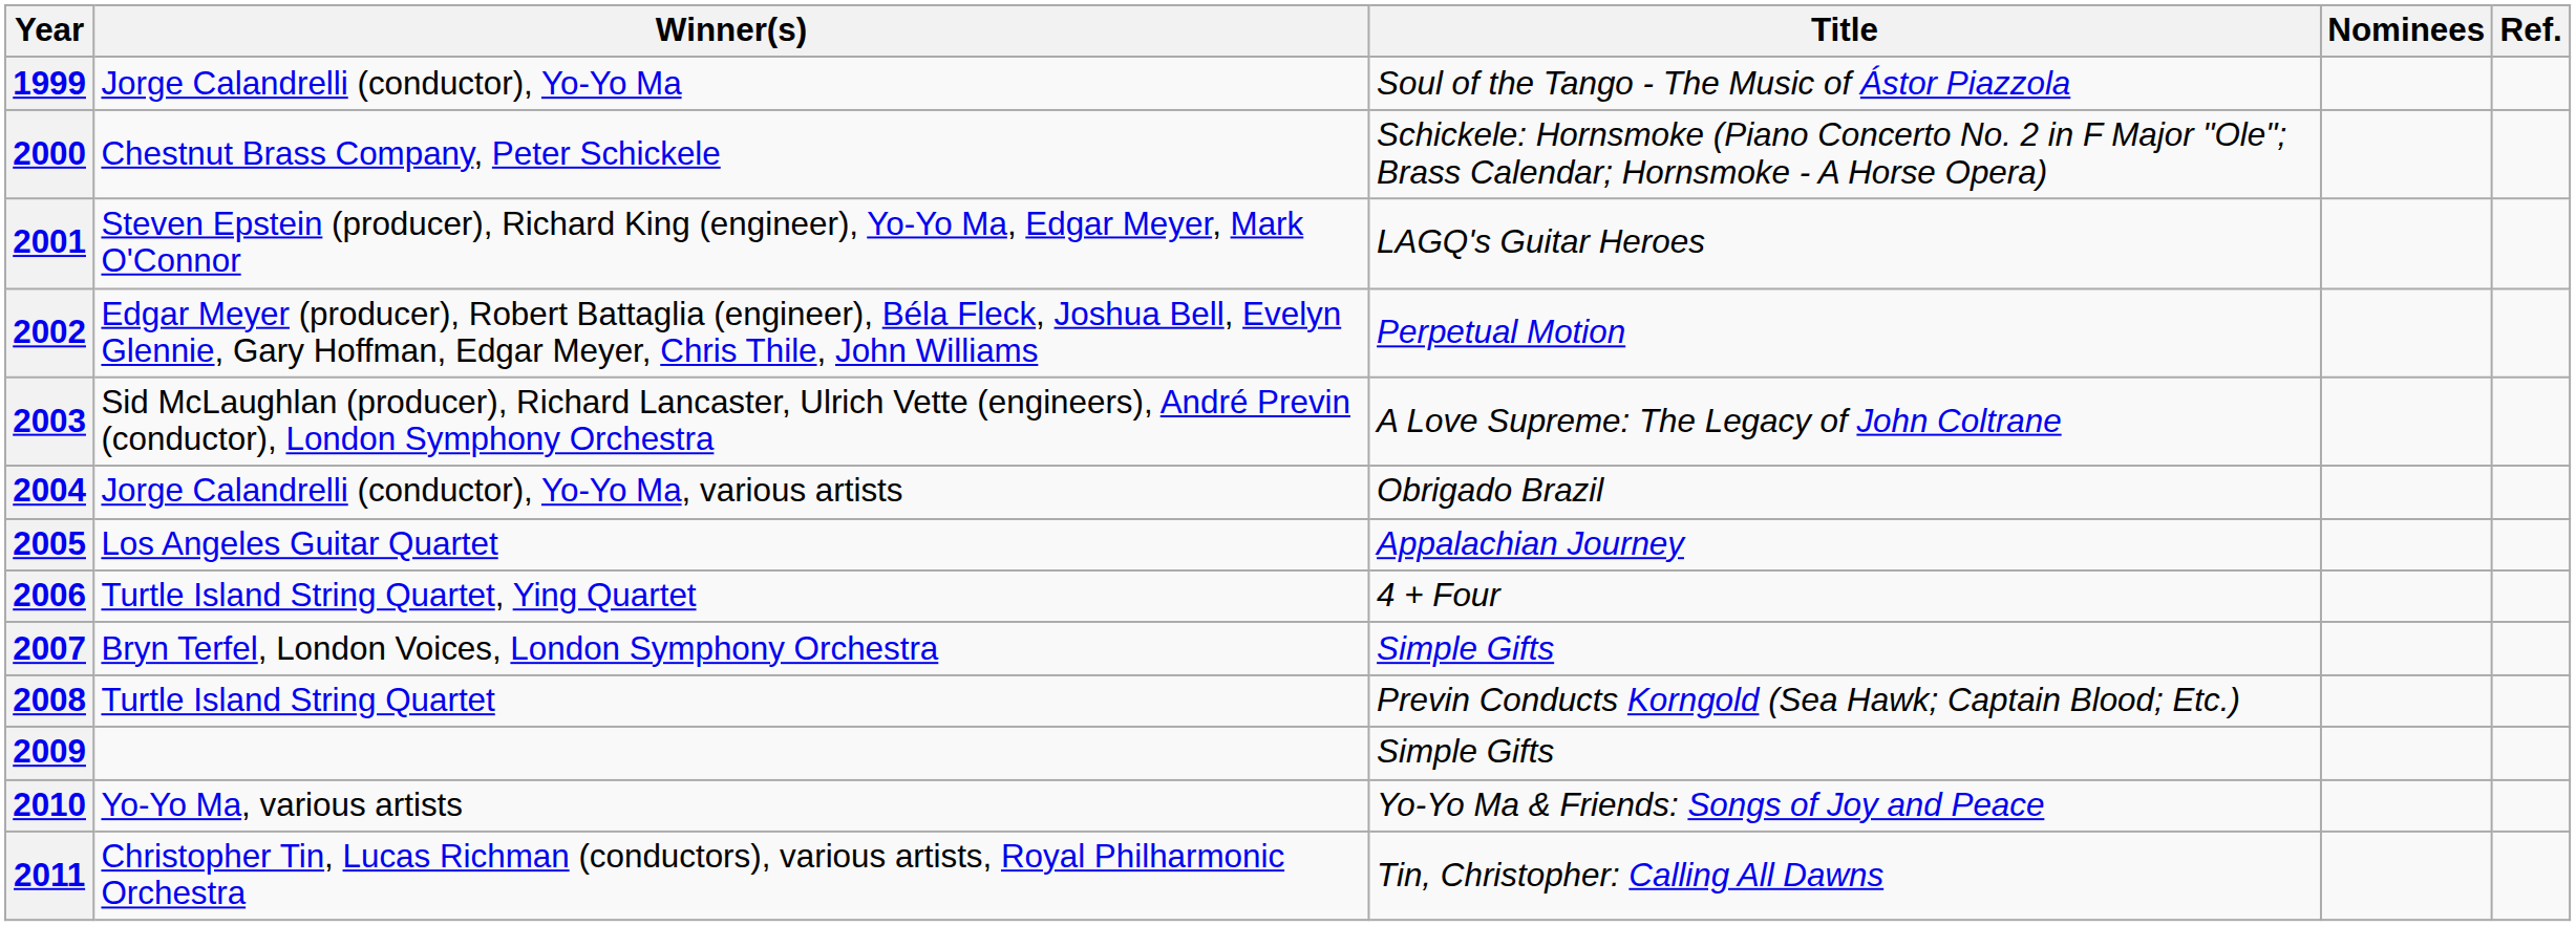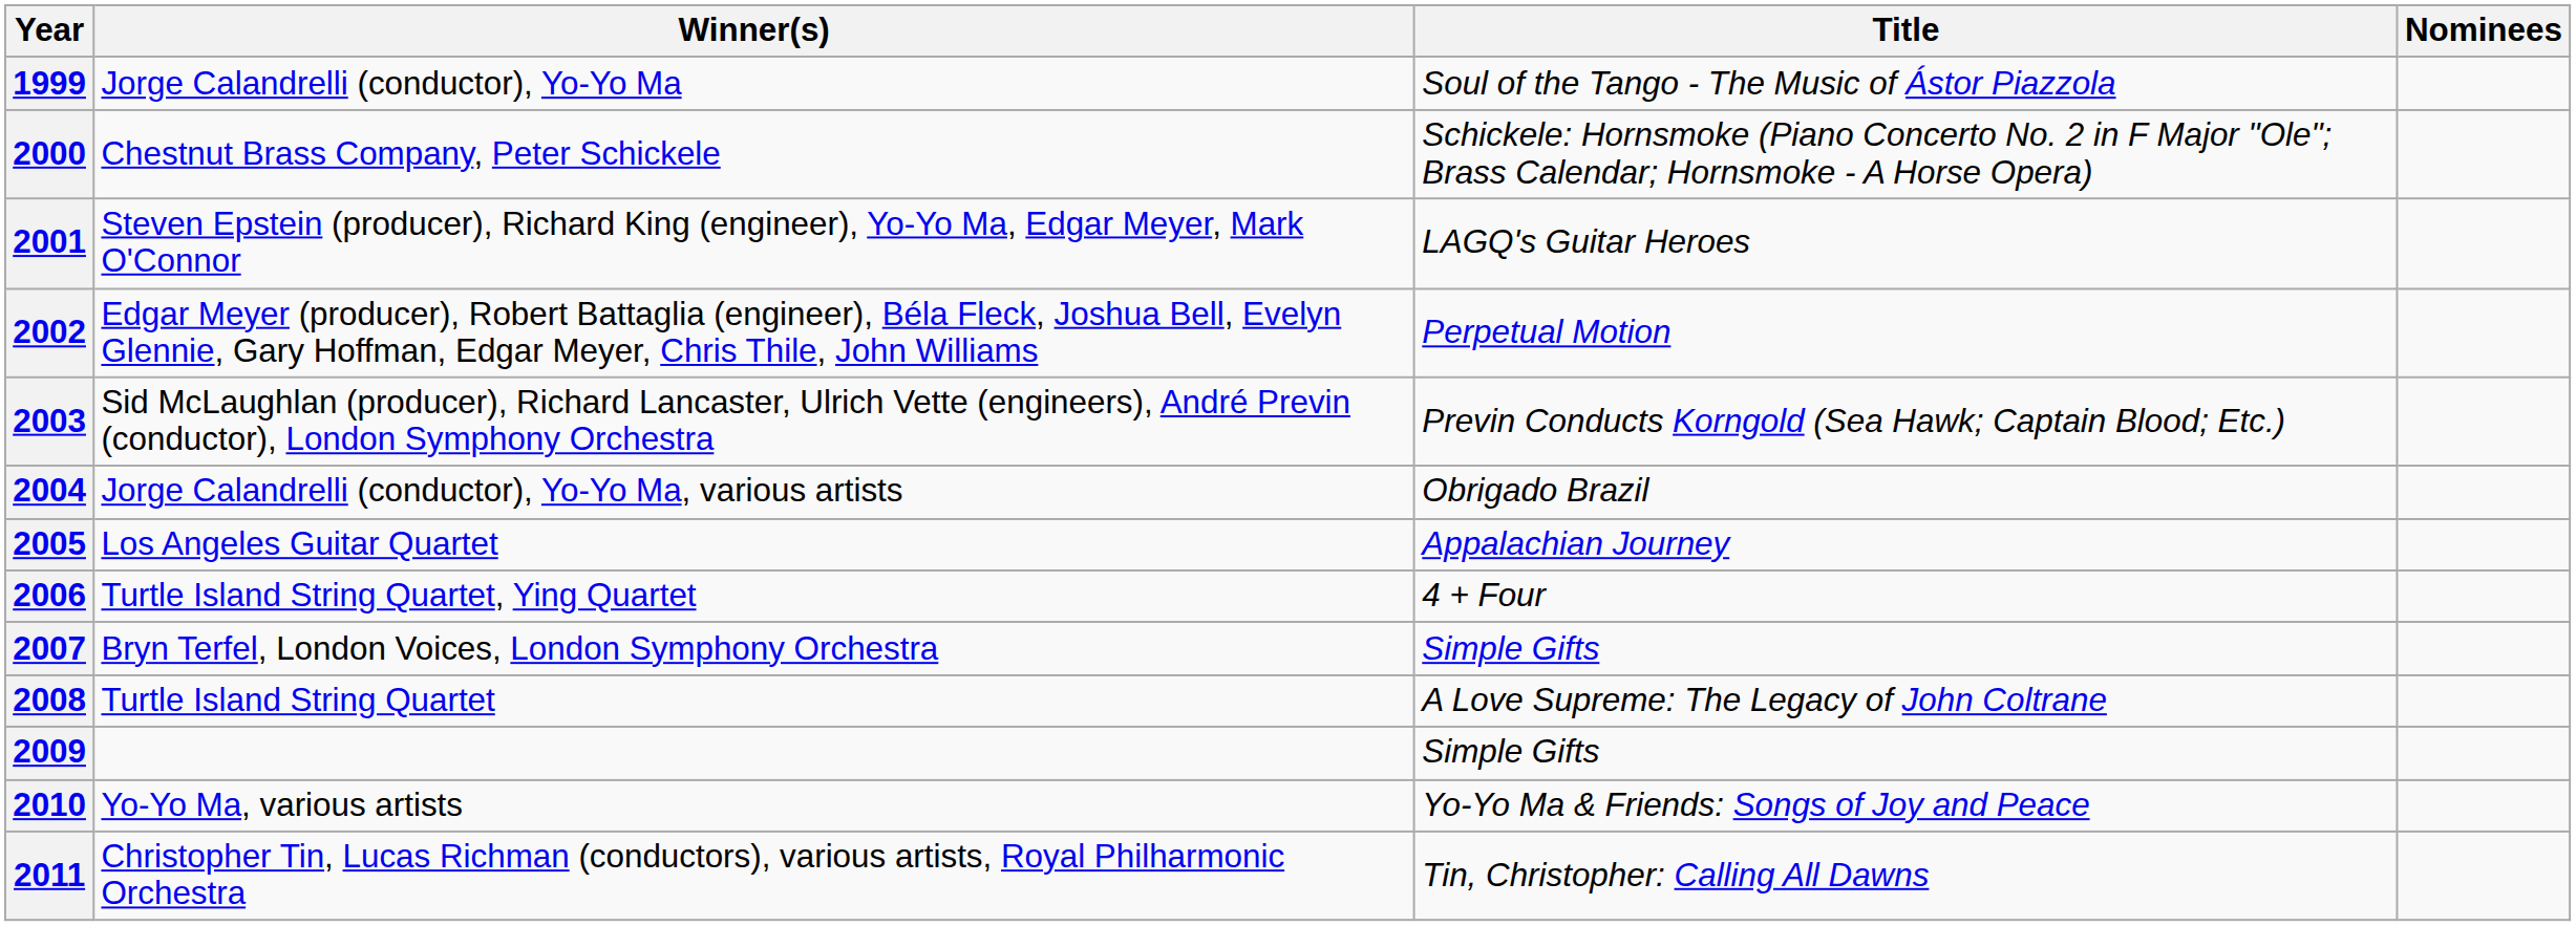- column: Ref.
2003 | Title: A Love Supreme: The Legacy of John Coltrane -> Previn Conducts Korngold (Sea Hawk; Captain Blood; Etc.)
2008 | Title: Previn Conducts Korngold (Sea Hawk; Captain Blood; Etc.) -> A Love Supreme: The Legacy of John Coltrane
